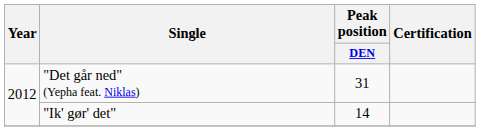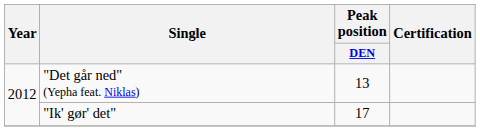"Det går ned" (Yepha feat. Niklas) | Peak position / DEN: 31 -> 13
"Ik' gør' det" | Peak position / DEN: 14 -> 17
